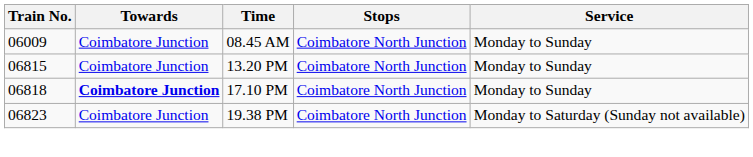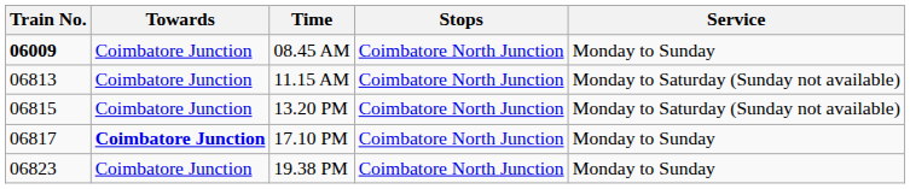08.45 AM | Train No.: normal -> bold
+ row: 06813 | Coimbatore Junction | 11.15 AM | Coimbatore North Junction | Monday to Saturday (Sunday not available)
13.20 PM | Service: Monday to Sunday -> Monday to Saturday (Sunday not available)
17.10 PM | Train No.: 06818 -> 06817
19.38 PM | Service: Monday to Saturday (Sunday not available) -> Monday to Sunday
